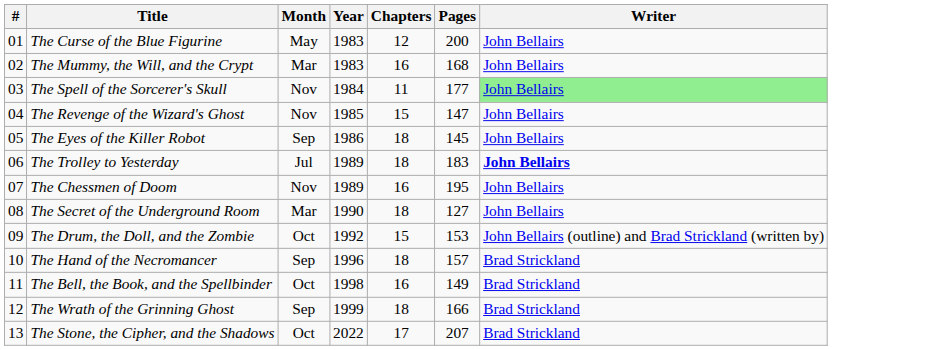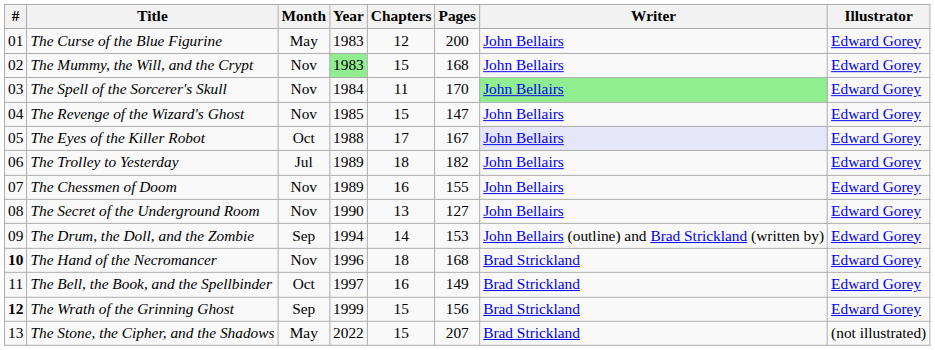+ column: Illustrator | Edward Gorey | Edward Gorey | Edward Gorey | Edward Gorey | Edward Gorey | Edward Gorey | Edward Gorey | Edward Gorey | Edward Gorey | Edward Gorey | Edward Gorey | Edward Gorey | (not illustrated)
The Mummy, the Will, and the Crypt | Month: Mar -> Nov
The Mummy, the Will, and the Crypt | Year: no background -> lightgreen background
The Mummy, the Will, and the Crypt | Chapters: 16 -> 15
The Spell of the Sorcerer's Skull | Pages: 177 -> 170
The Eyes of the Killer Robot | Month: Sep -> Oct
The Eyes of the Killer Robot | Year: 1986 -> 1988
The Eyes of the Killer Robot | Chapters: 18 -> 17
The Eyes of the Killer Robot | Pages: 145 -> 167
The Eyes of the Killer Robot | Writer: no background -> lavender background
The Trolley to Yesterday | Pages: 183 -> 182
The Trolley to Yesterday | Writer: bold -> normal
The Chessmen of Doom | Pages: 195 -> 155
The Secret of the Underground Room | Month: Mar -> Nov
The Secret of the Underground Room | Chapters: 18 -> 13
The Drum, the Doll, and the Zombie | Month: Oct -> Sep
The Drum, the Doll, and the Zombie | Year: 1992 -> 1994
The Drum, the Doll, and the Zombie | Chapters: 15 -> 14
The Hand of the Necromancer | #: normal -> bold
The Hand of the Necromancer | Month: Sep -> Nov
The Hand of the Necromancer | Pages: 157 -> 168
The Bell, the Book, and the Spellbinder | Year: 1998 -> 1997
The Wrath of the Grinning Ghost | #: normal -> bold
The Wrath of the Grinning Ghost | Chapters: 18 -> 15
The Wrath of the Grinning Ghost | Pages: 166 -> 156
The Stone, the Cipher, and the Shadows | Month: Oct -> May
The Stone, the Cipher, and the Shadows | Chapters: 17 -> 15
